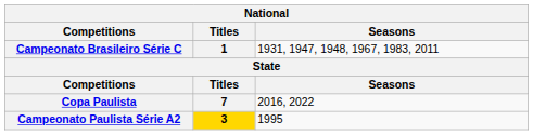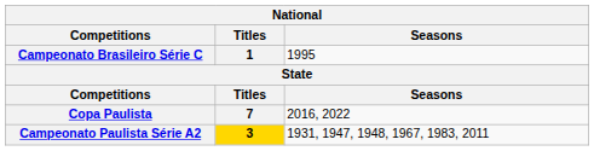Campeonato Brasileiro Série C | Seasons: 1931, 1947, 1948, 1967, 1983, 2011 -> 1995
Campeonato Paulista Série A2 | Seasons: 1995 -> 1931, 1947, 1948, 1967, 1983, 2011
